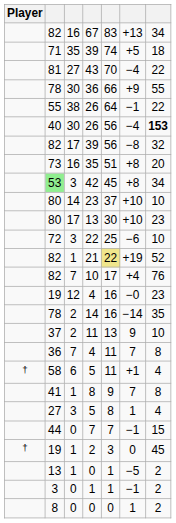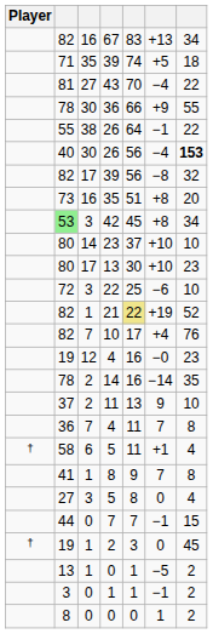3 / 5 | column 6: 1 -> 0
